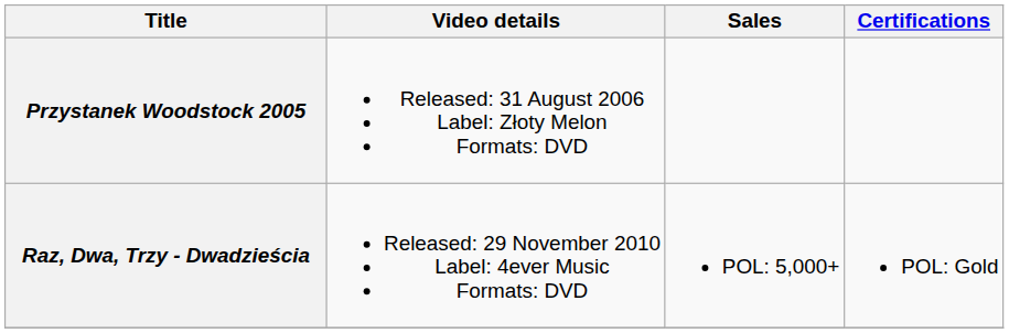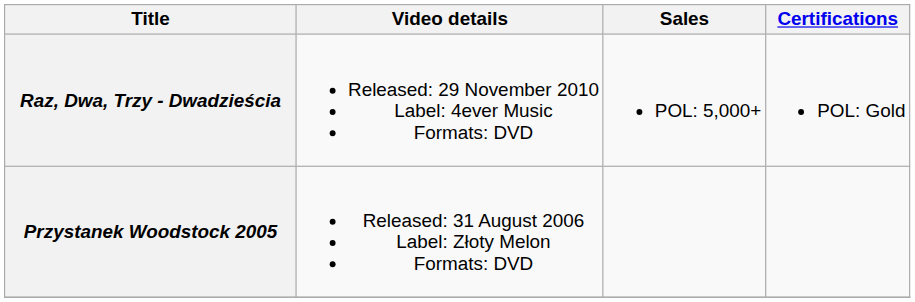rows swapped: Przystanek Woodstock 2005 <-> Raz, Dwa, Trzy - Dwadzieścia
